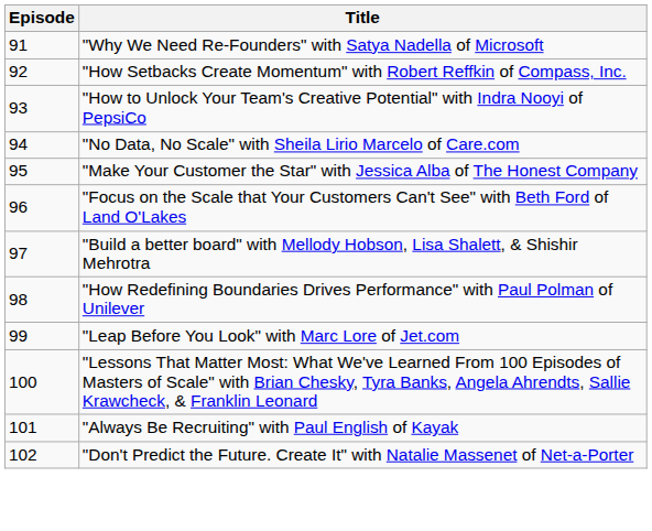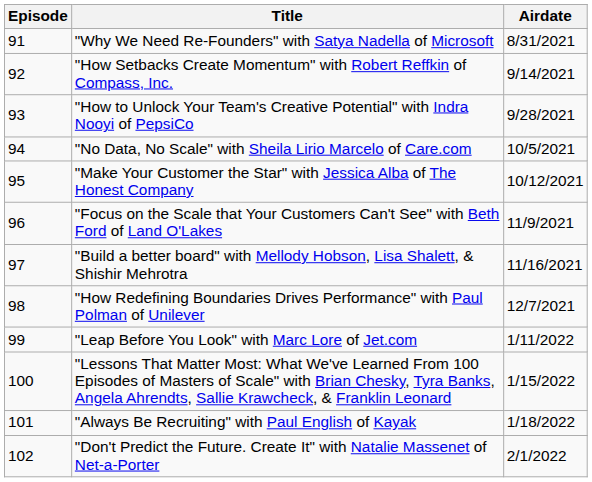+ column: Airdate | 8/31/2021 | 9/14/2021 | 9/28/2021 | 10/5/2021 | 10/12/2021 | 11/9/2021 | 11/16/2021 | 12/7/2021 | 1/11/2022 | 1/15/2022 | 1/18/2022 | 2/1/2022
